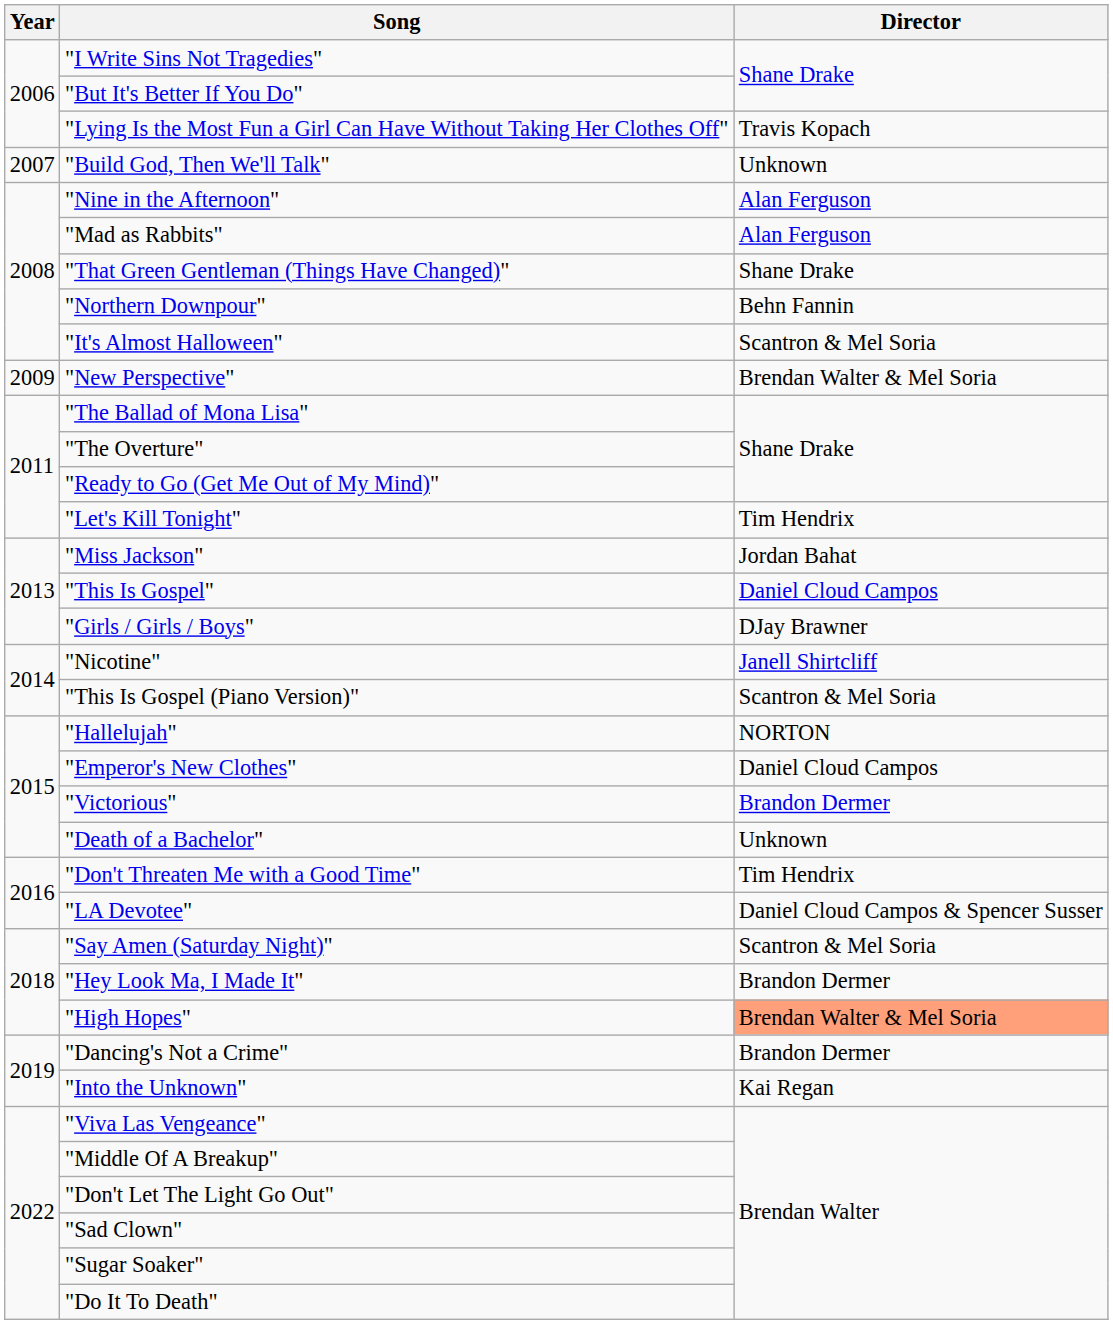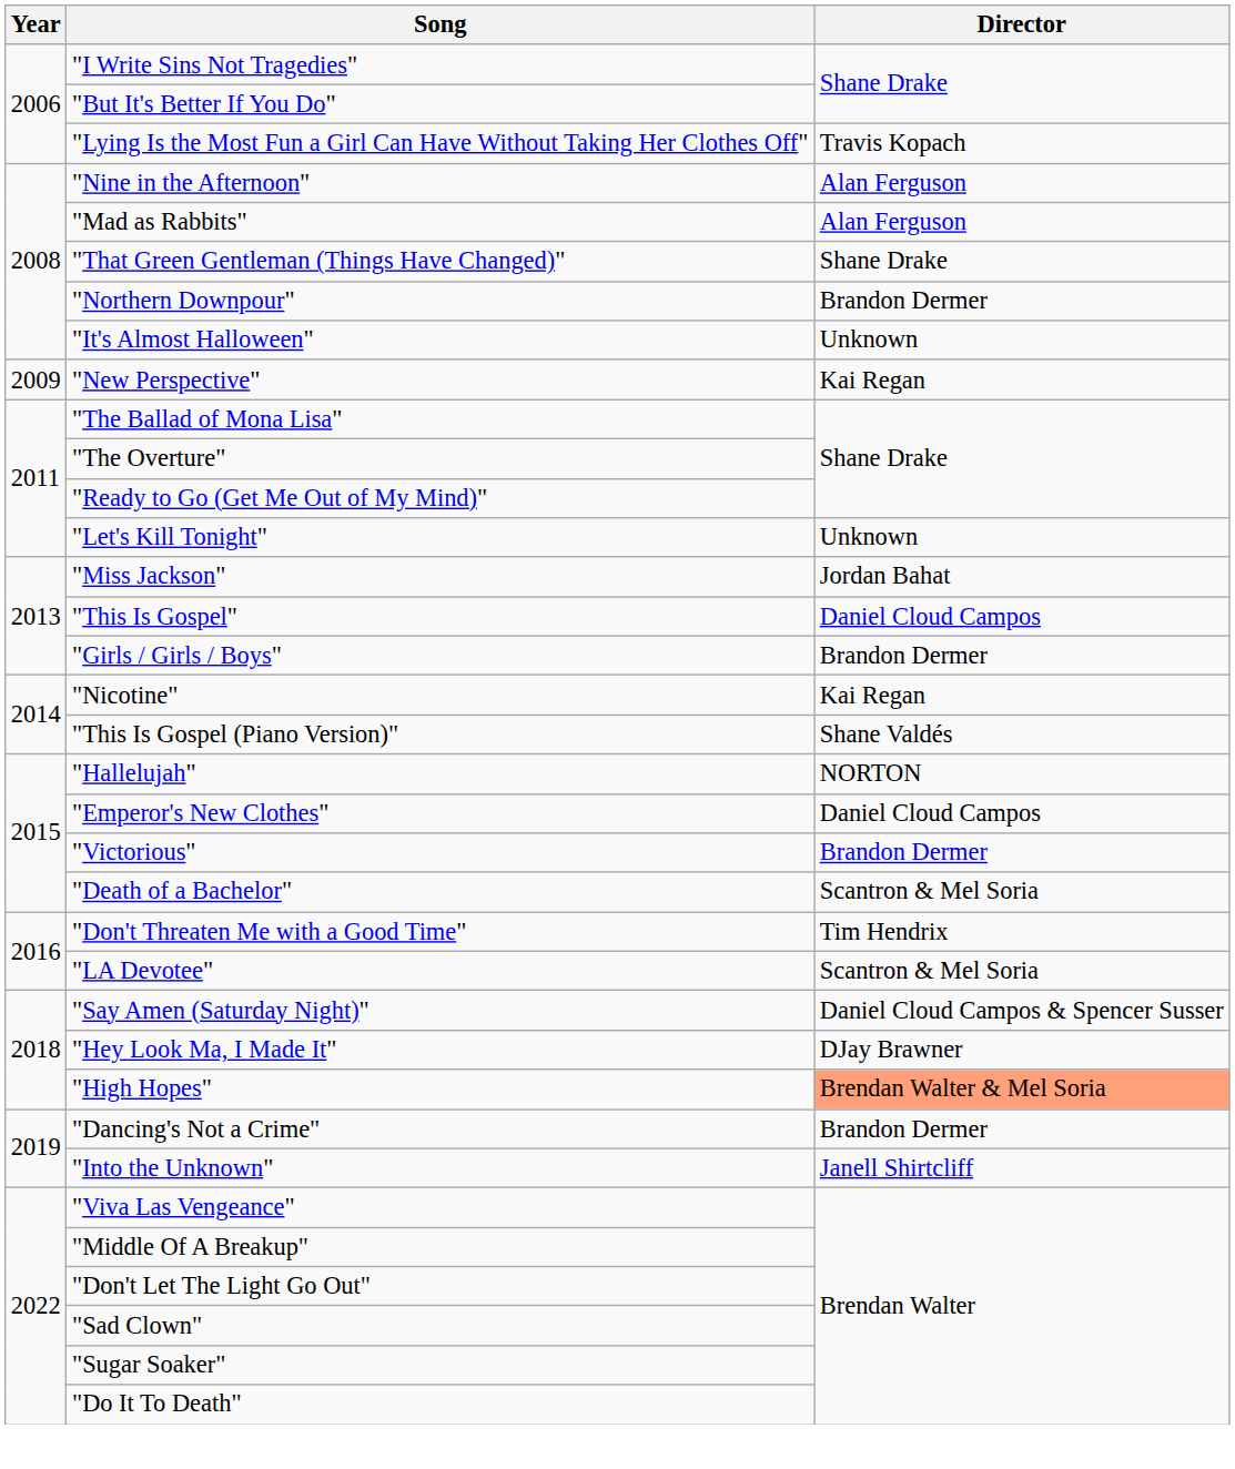- row: 2007 | "Build God, Then We'll Talk" | Unknown
"Northern Downpour" | Director: Behn Fannin -> Brandon Dermer
"It's Almost Halloween" | Director: Scantron & Mel Soria -> Unknown
"New Perspective" | Director: Brendan Walter & Mel Soria -> Kai Regan
"Let's Kill Tonight" | Director: Tim Hendrix -> Unknown
"Girls / Girls / Boys" | Director: DJay Brawner -> Brandon Dermer
"Nicotine" | Director: Janell Shirtcliff -> Kai Regan
"This Is Gospel (Piano Version)" | Director: Scantron & Mel Soria -> Shane Valdés
"Death of a Bachelor" | Director: Unknown -> Scantron & Mel Soria
"LA Devotee" | Director: Daniel Cloud Campos & Spencer Susser -> Scantron & Mel Soria
"Say Amen (Saturday Night)" | Director: Scantron & Mel Soria -> Daniel Cloud Campos & Spencer Susser
"Hey Look Ma, I Made It" | Director: Brandon Dermer -> DJay Brawner
"Into the Unknown" | Director: Kai Regan -> Janell Shirtcliff
